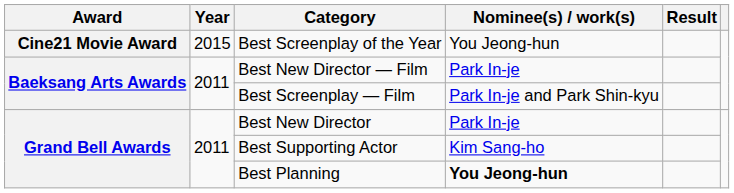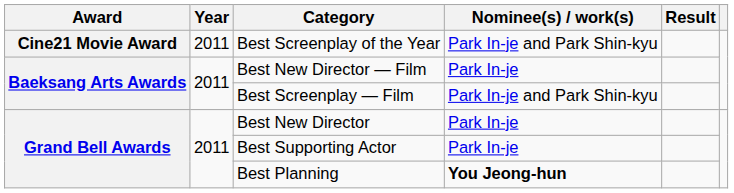Best Screenplay of the Year | Year: 2015 -> 2011
Best Screenplay of the Year | Nominee(s) / work(s): You Jeong-hun -> Park In-je and Park Shin-kyu
Best Supporting Actor | Nominee(s) / work(s): Kim Sang-ho -> Park In-je
